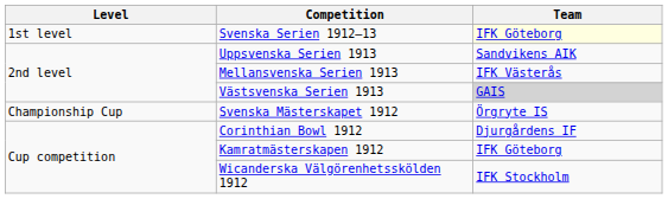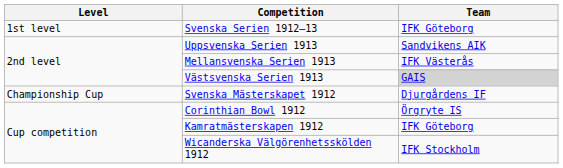Svenska Serien 1912–13 | Team: lightyellow background -> no background
Svenska Mästerskapet 1912 | Team: Örgryte IS -> Djurgårdens IF
Corinthian Bowl 1912 | Team: Djurgårdens IF -> Örgryte IS
